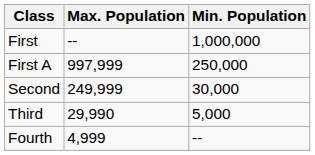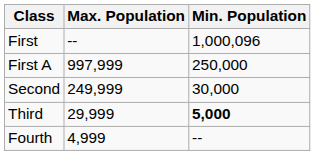First | Min. Population: 1,000,000 -> 1,000,096
Third | Max. Population: 29,990 -> 29,999
Third | Min. Population: normal -> bold
